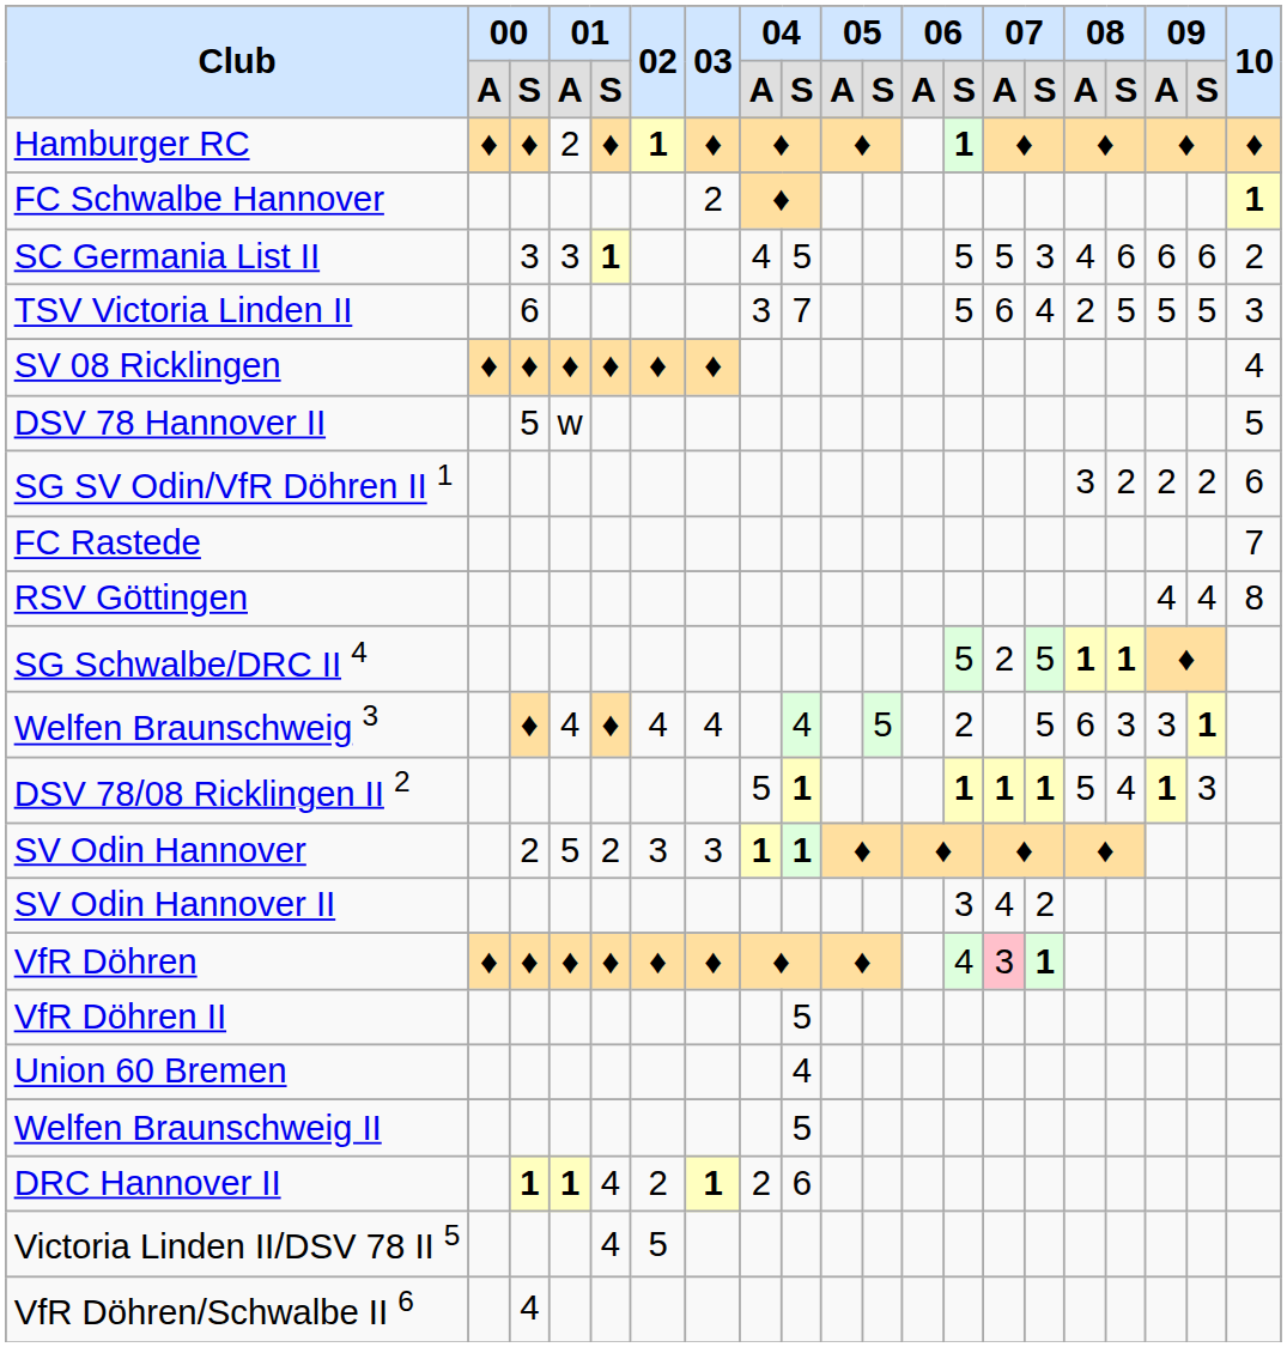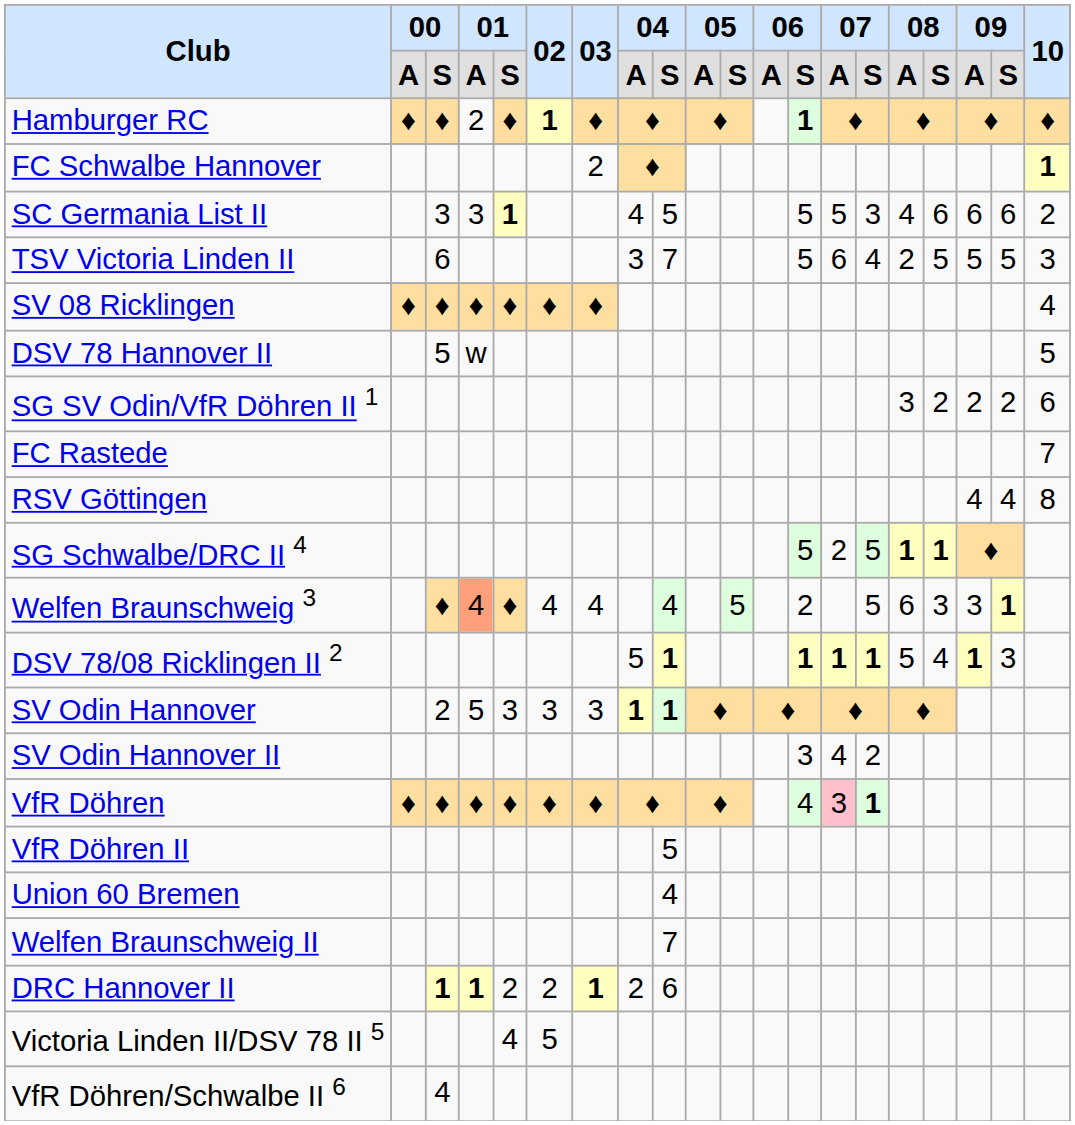Welfen Braunschweig 3 | column 4: no background -> lightsalmon background
SV Odin Hannover | column 5: 2 -> 3
Welfen Braunschweig II | column 9: 5 -> 7
DRC Hannover II | column 5: 4 -> 2
